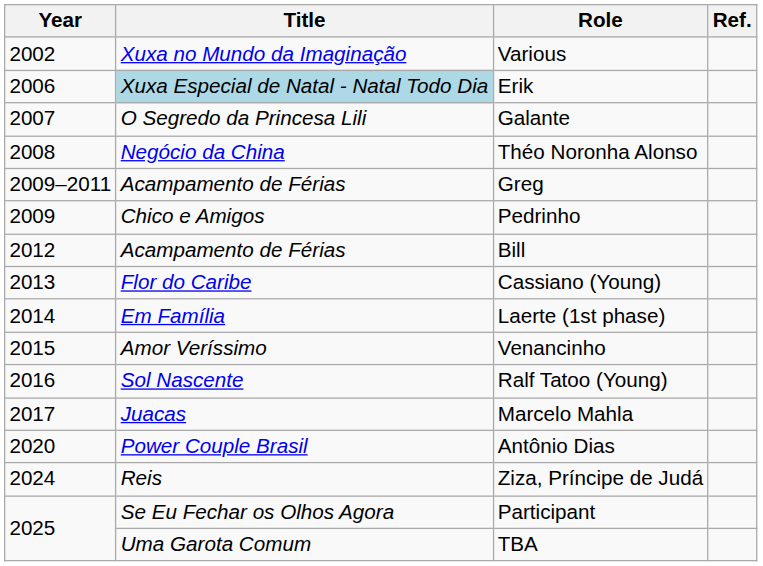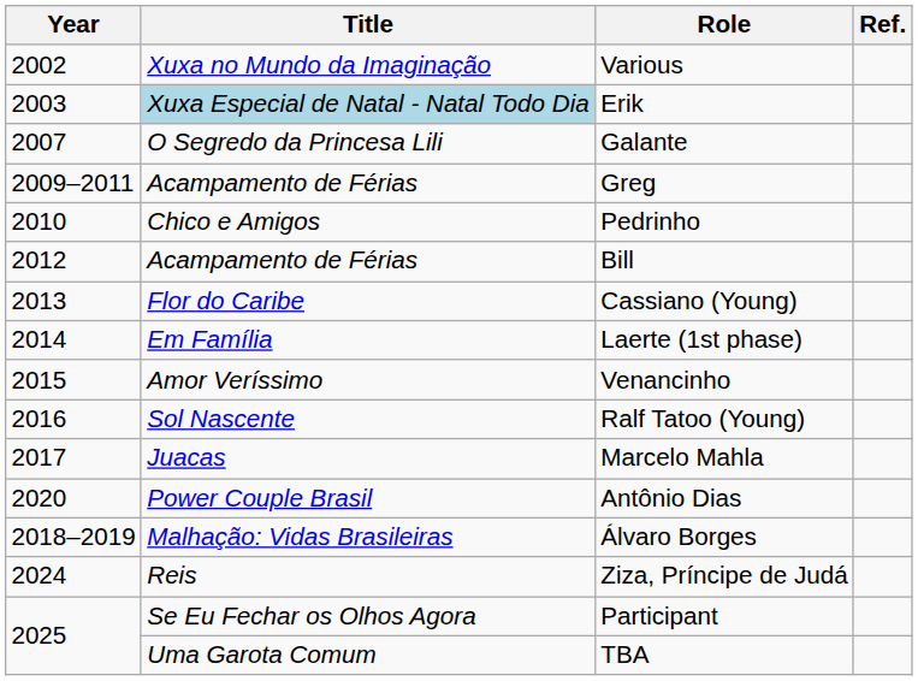Erik | Year: 2006 -> 2003
- row: 2008 | Negócio da China | Théo Noronha Alonso
Pedrinho | Year: 2009 -> 2010
+ row: 2018–2019 | Malhação: Vidas Brasileiras | Álvaro Borges
